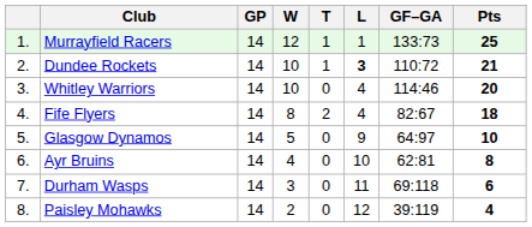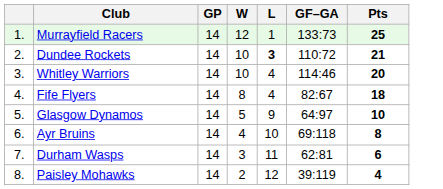- column: T | 1 | 1 | 0 | 2 | 0 | 0 | 0 | 0
Ayr Bruins | GF–GA: 62:81 -> 69:118
Durham Wasps | GF–GA: 69:118 -> 62:81
